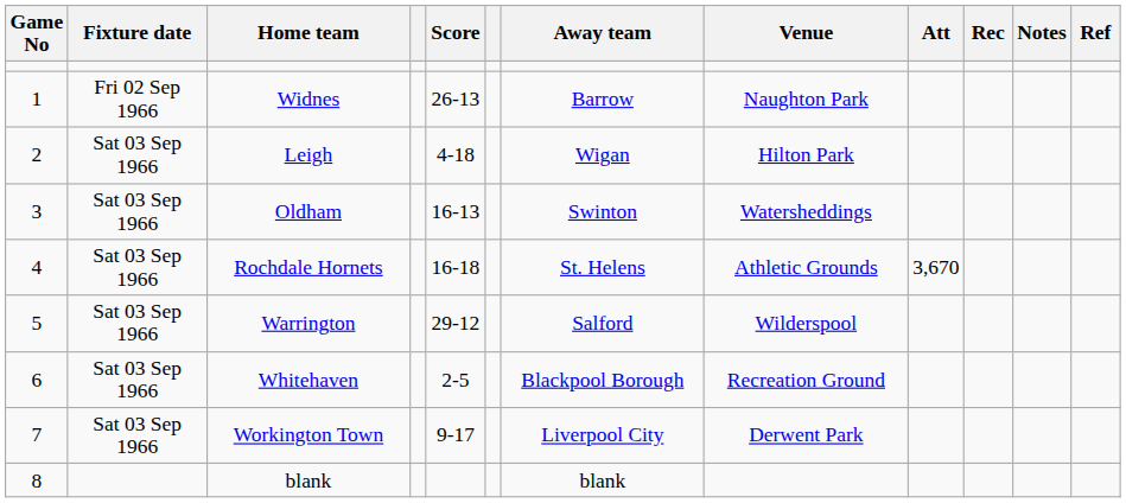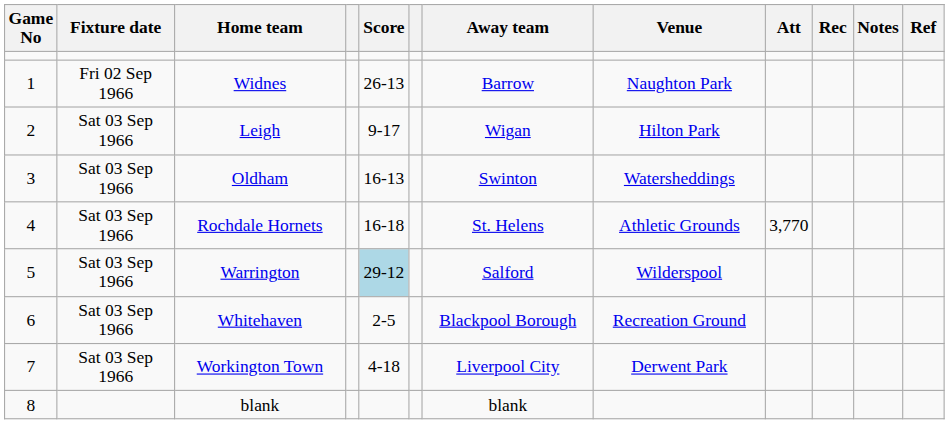Leigh | Score: 4-18 -> 9-17
Rochdale Hornets | Att: 3,670 -> 3,770
Warrington | Score: no background -> lightblue background
Workington Town | Score: 9-17 -> 4-18
